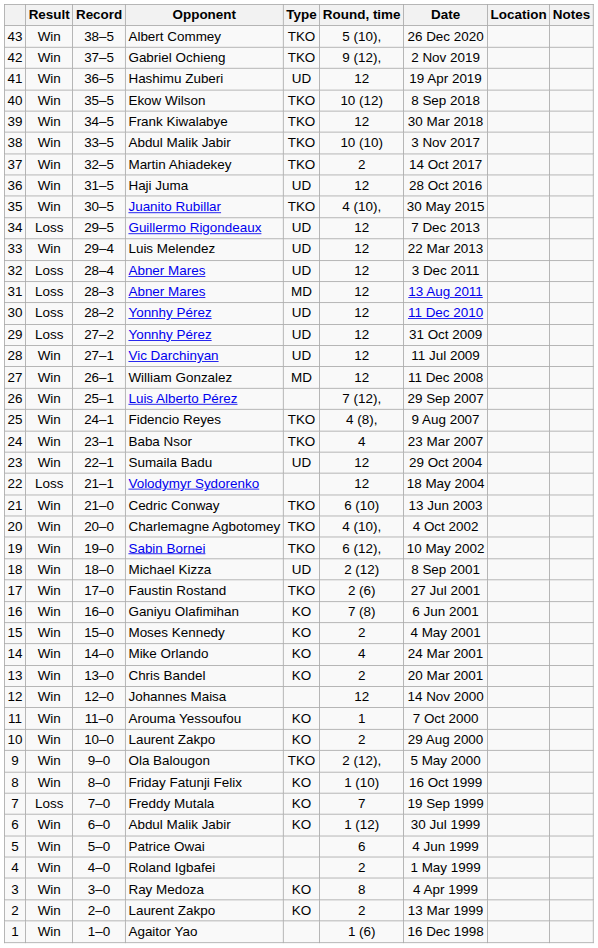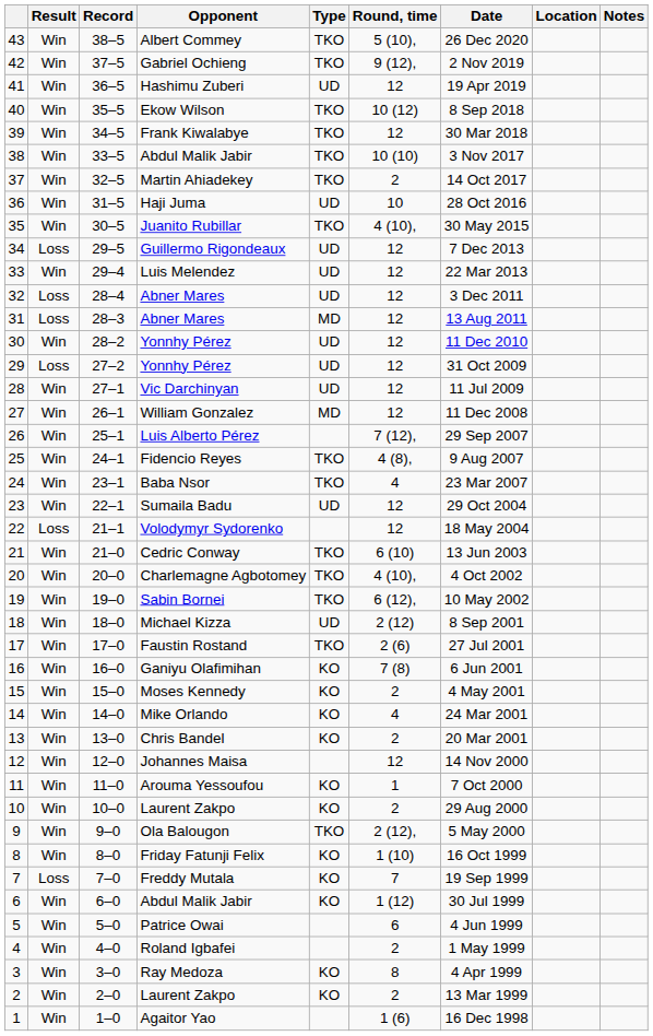Haji Juma | Round, time: 12 -> 10
30 / Yonnhy Pérez | Result: Loss -> Win
